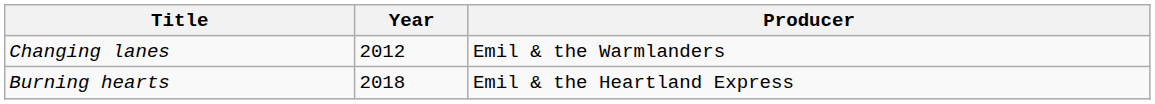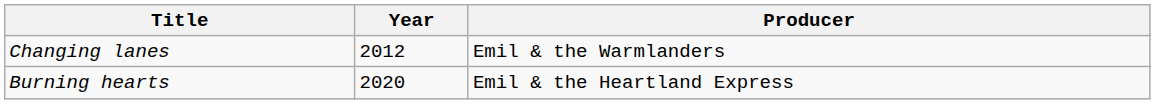Burning hearts | Year: 2018 -> 2020
